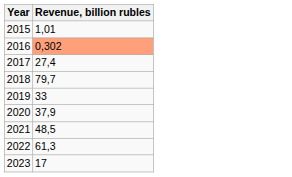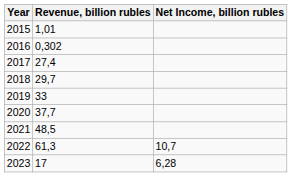+ column: Net Income, billion rubles | 10,7 | 6,28
2016 | Revenue, billion rubles: lightsalmon background -> no background
2018 | Revenue, billion rubles: 79,7 -> 29,7
2020 | Revenue, billion rubles: 37,9 -> 37,7
